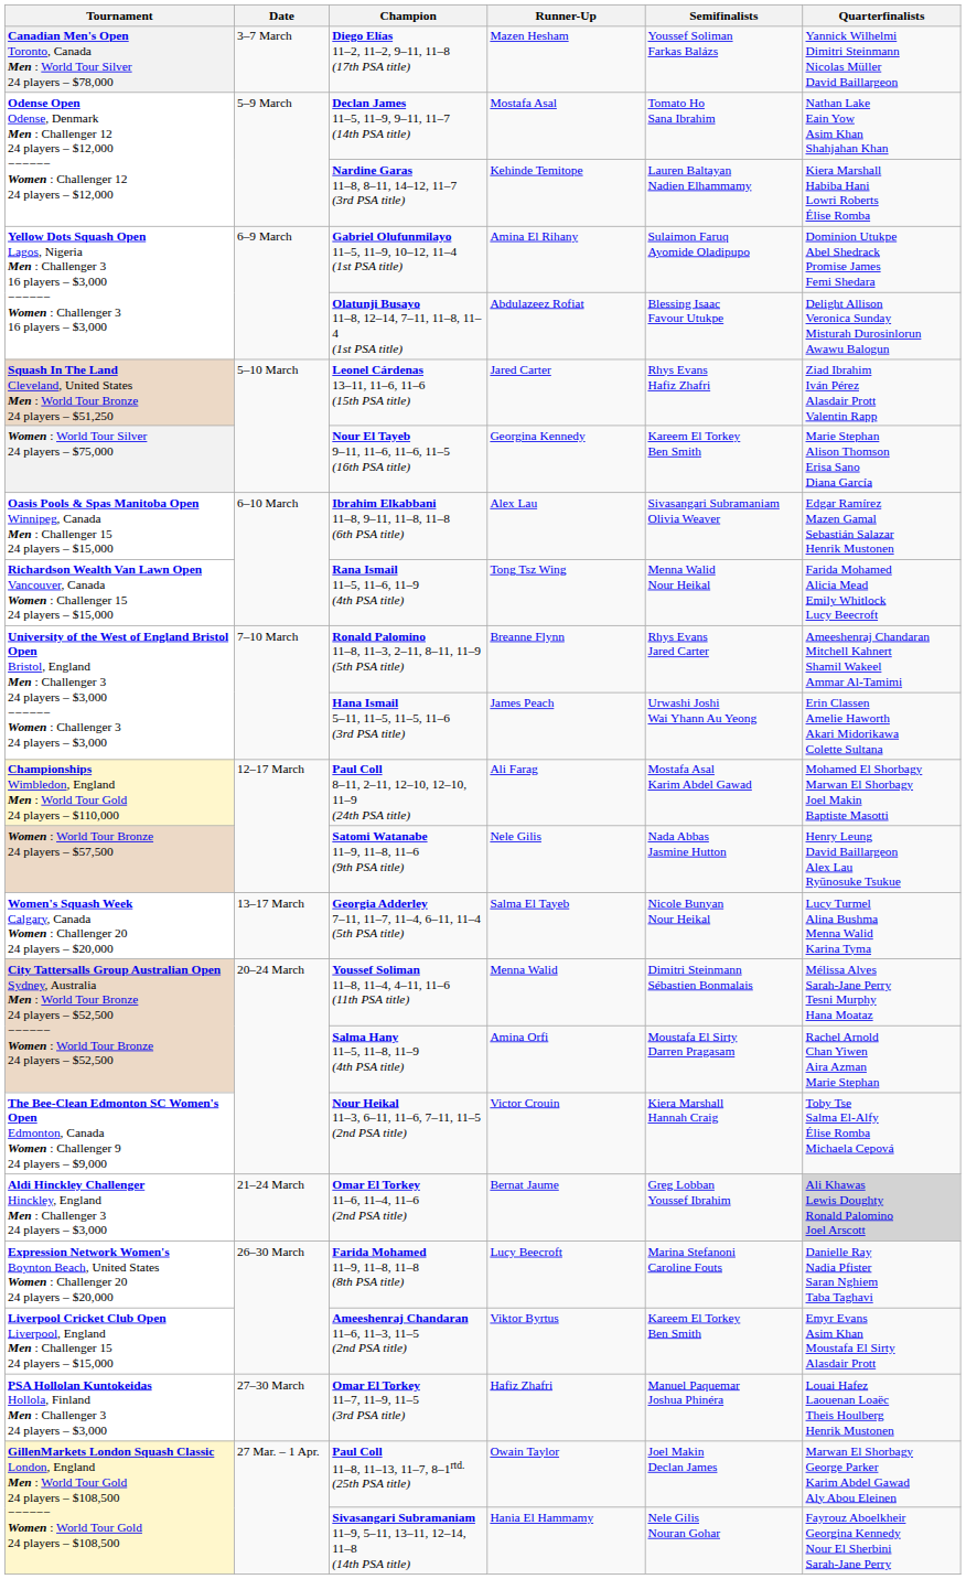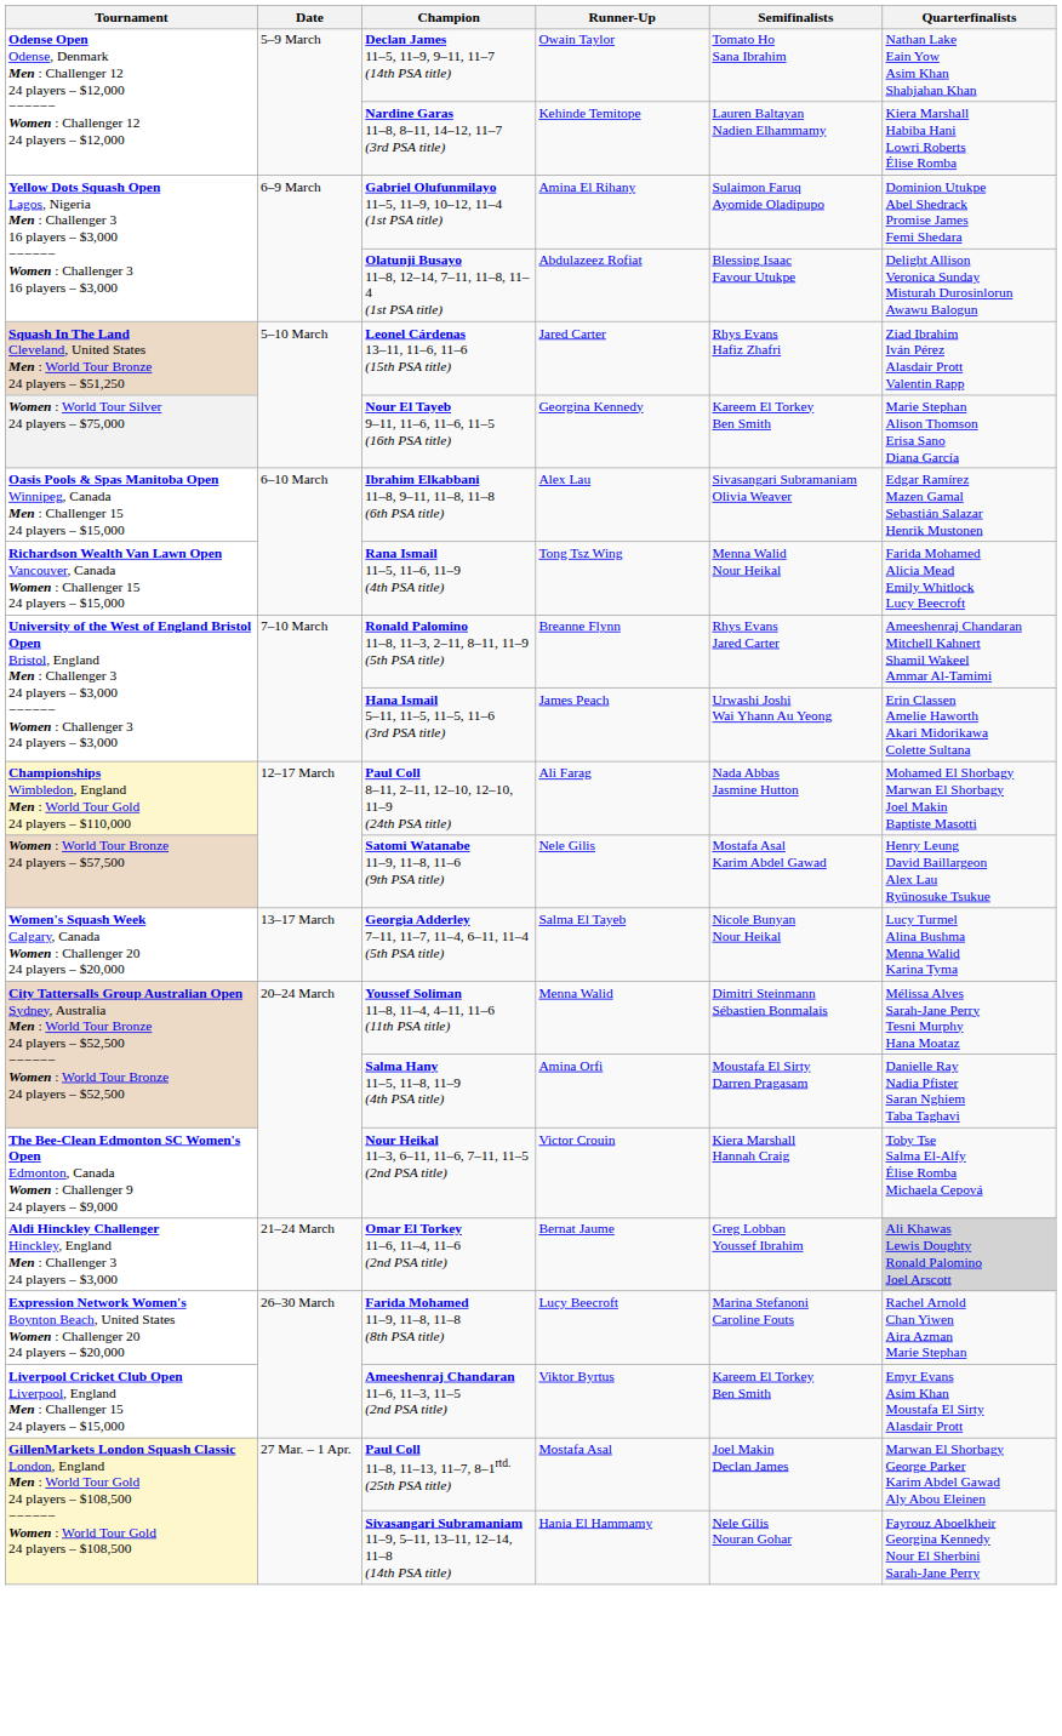- row: Canadian Men's Open Toronto, Canada Men : World Tour Silver 24 players – $78,000 | 3–7 March | Diego Elías 11–2, 11–2, 9–11, 11–8 (17th PSA title) | Mazen Hesham | Youssef Soliman Farkas Balázs | Yannick Wilhelmi Dimitri Steinmann Nicolas Müller David Baillargeon
Declan James 11–5, 11–9, 9–11, 11–7 (14th PSA title) | Runner-Up: Mostafa Asal -> Owain Taylor
Paul Coll 8–11, 2–11, 12–10, 12–10, 11–9 (24th PSA title) | Semifinalists: Mostafa Asal Karim Abdel Gawad -> Nada Abbas Jasmine Hutton
Satomi Watanabe 11–9, 11–8, 11–6 (9th PSA title) | Semifinalists: Nada Abbas Jasmine Hutton -> Mostafa Asal Karim Abdel Gawad
Salma Hany 11–5, 11–8, 11–9 (4th PSA title) | Quarterfinalists: Rachel Arnold Chan Yiwen Aira Azman Marie Stephan -> Danielle Ray Nadia Pfister Saran Nghiem Taba Taghavi
Farida Mohamed 11–9, 11–8, 11–8 (8th PSA title) | Quarterfinalists: Danielle Ray Nadia Pfister Saran Nghiem Taba Taghavi -> Rachel Arnold Chan Yiwen Aira Azman Marie Stephan
- row: PSA Hollolan Kuntokeidas Hollola, Finland Men : Challenger 3 24 players – $3,000 | 27–30 March | Omar El Torkey 11–7, 11–9, 11–5 (3rd PSA title) | Hafiz Zhafri | Manuel Paquemar Joshua Phinéra | Louai Hafez Laouenan Loaëc Theis Houlberg Henrik Mustonen
Paul Coll 11–8, 11–13, 11–7, 8–1rtd. (25th PSA title) | Runner-Up: Owain Taylor -> Mostafa Asal
